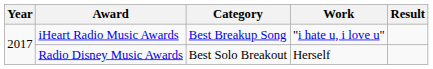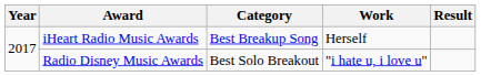iHeart Radio Music Awards | Work: "i hate u, i love u" -> Herself
Radio Disney Music Awards | Work: Herself -> "i hate u, i love u"
